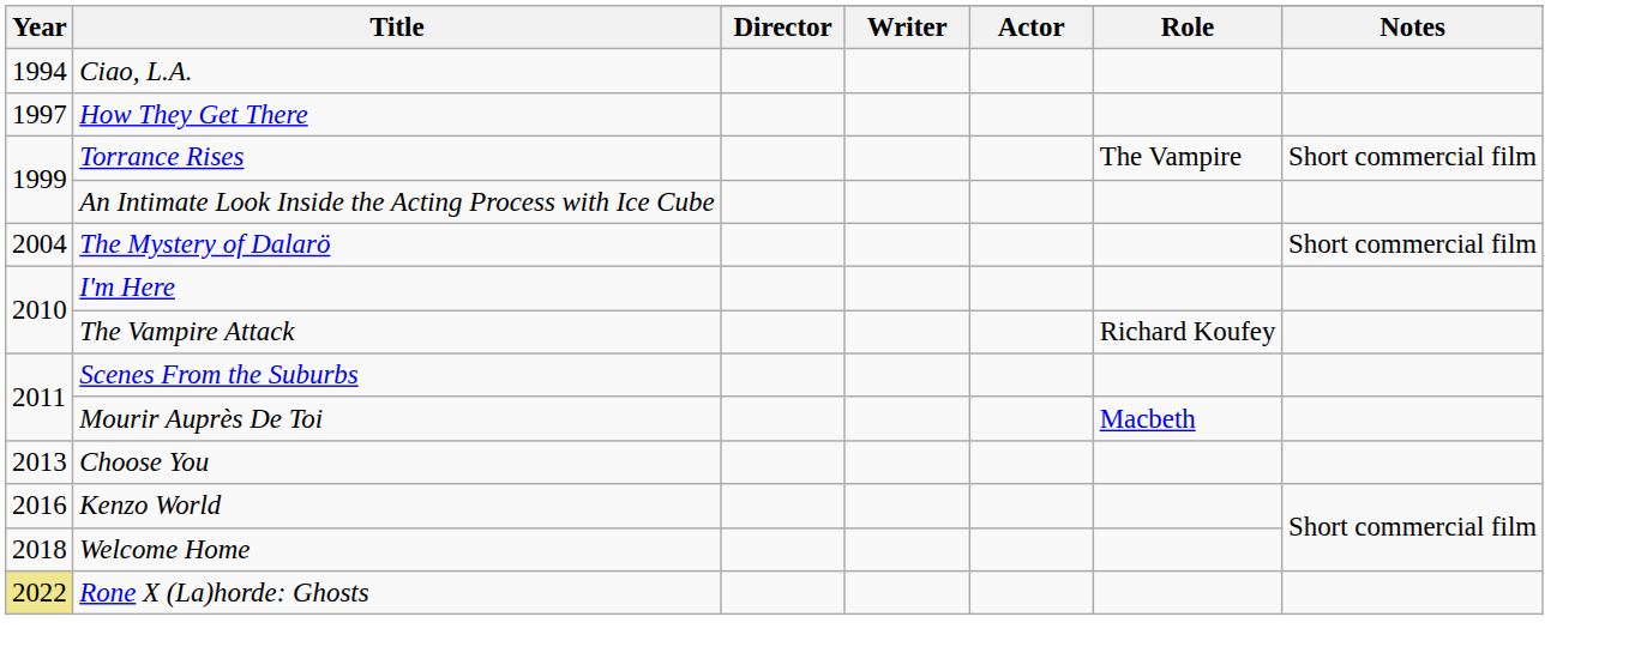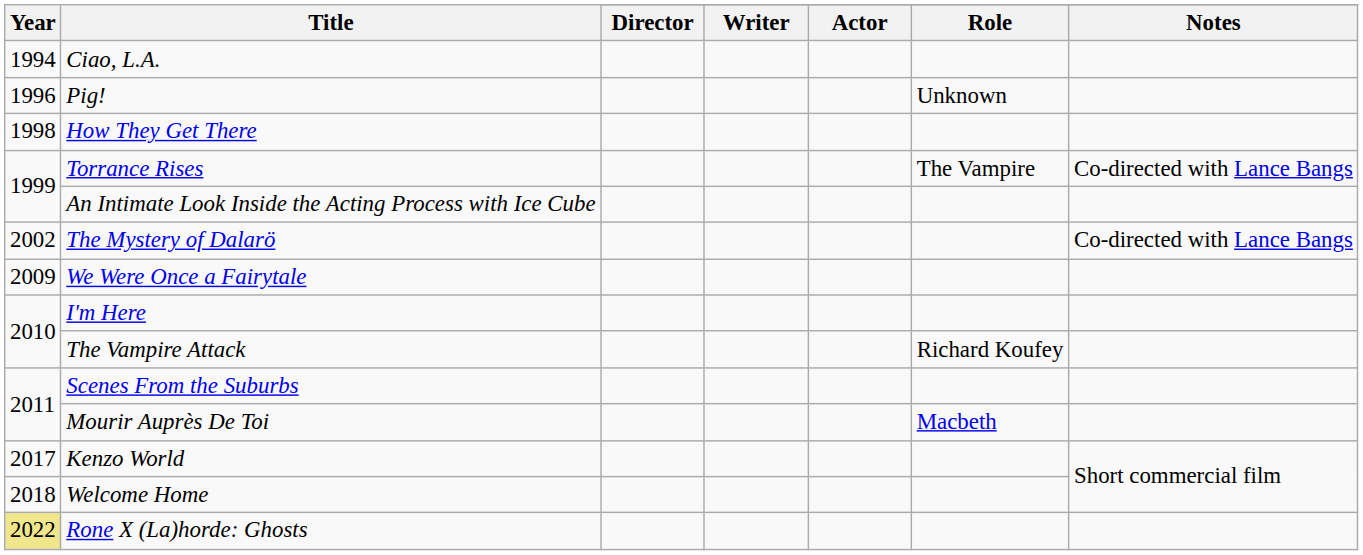+ row: 1996 | Pig! | Unknown
How They Get There | Year: 1997 -> 1998
Torrance Rises | Notes: Short commercial film -> Co-directed with Lance Bangs
The Mystery of Dalarö | Year: 2004 -> 2002
The Mystery of Dalarö | Notes: Short commercial film -> Co-directed with Lance Bangs
+ row: 2009 | We Were Once a Fairytale
- row: 2013 | Choose You
Kenzo World | Year: 2016 -> 2017
